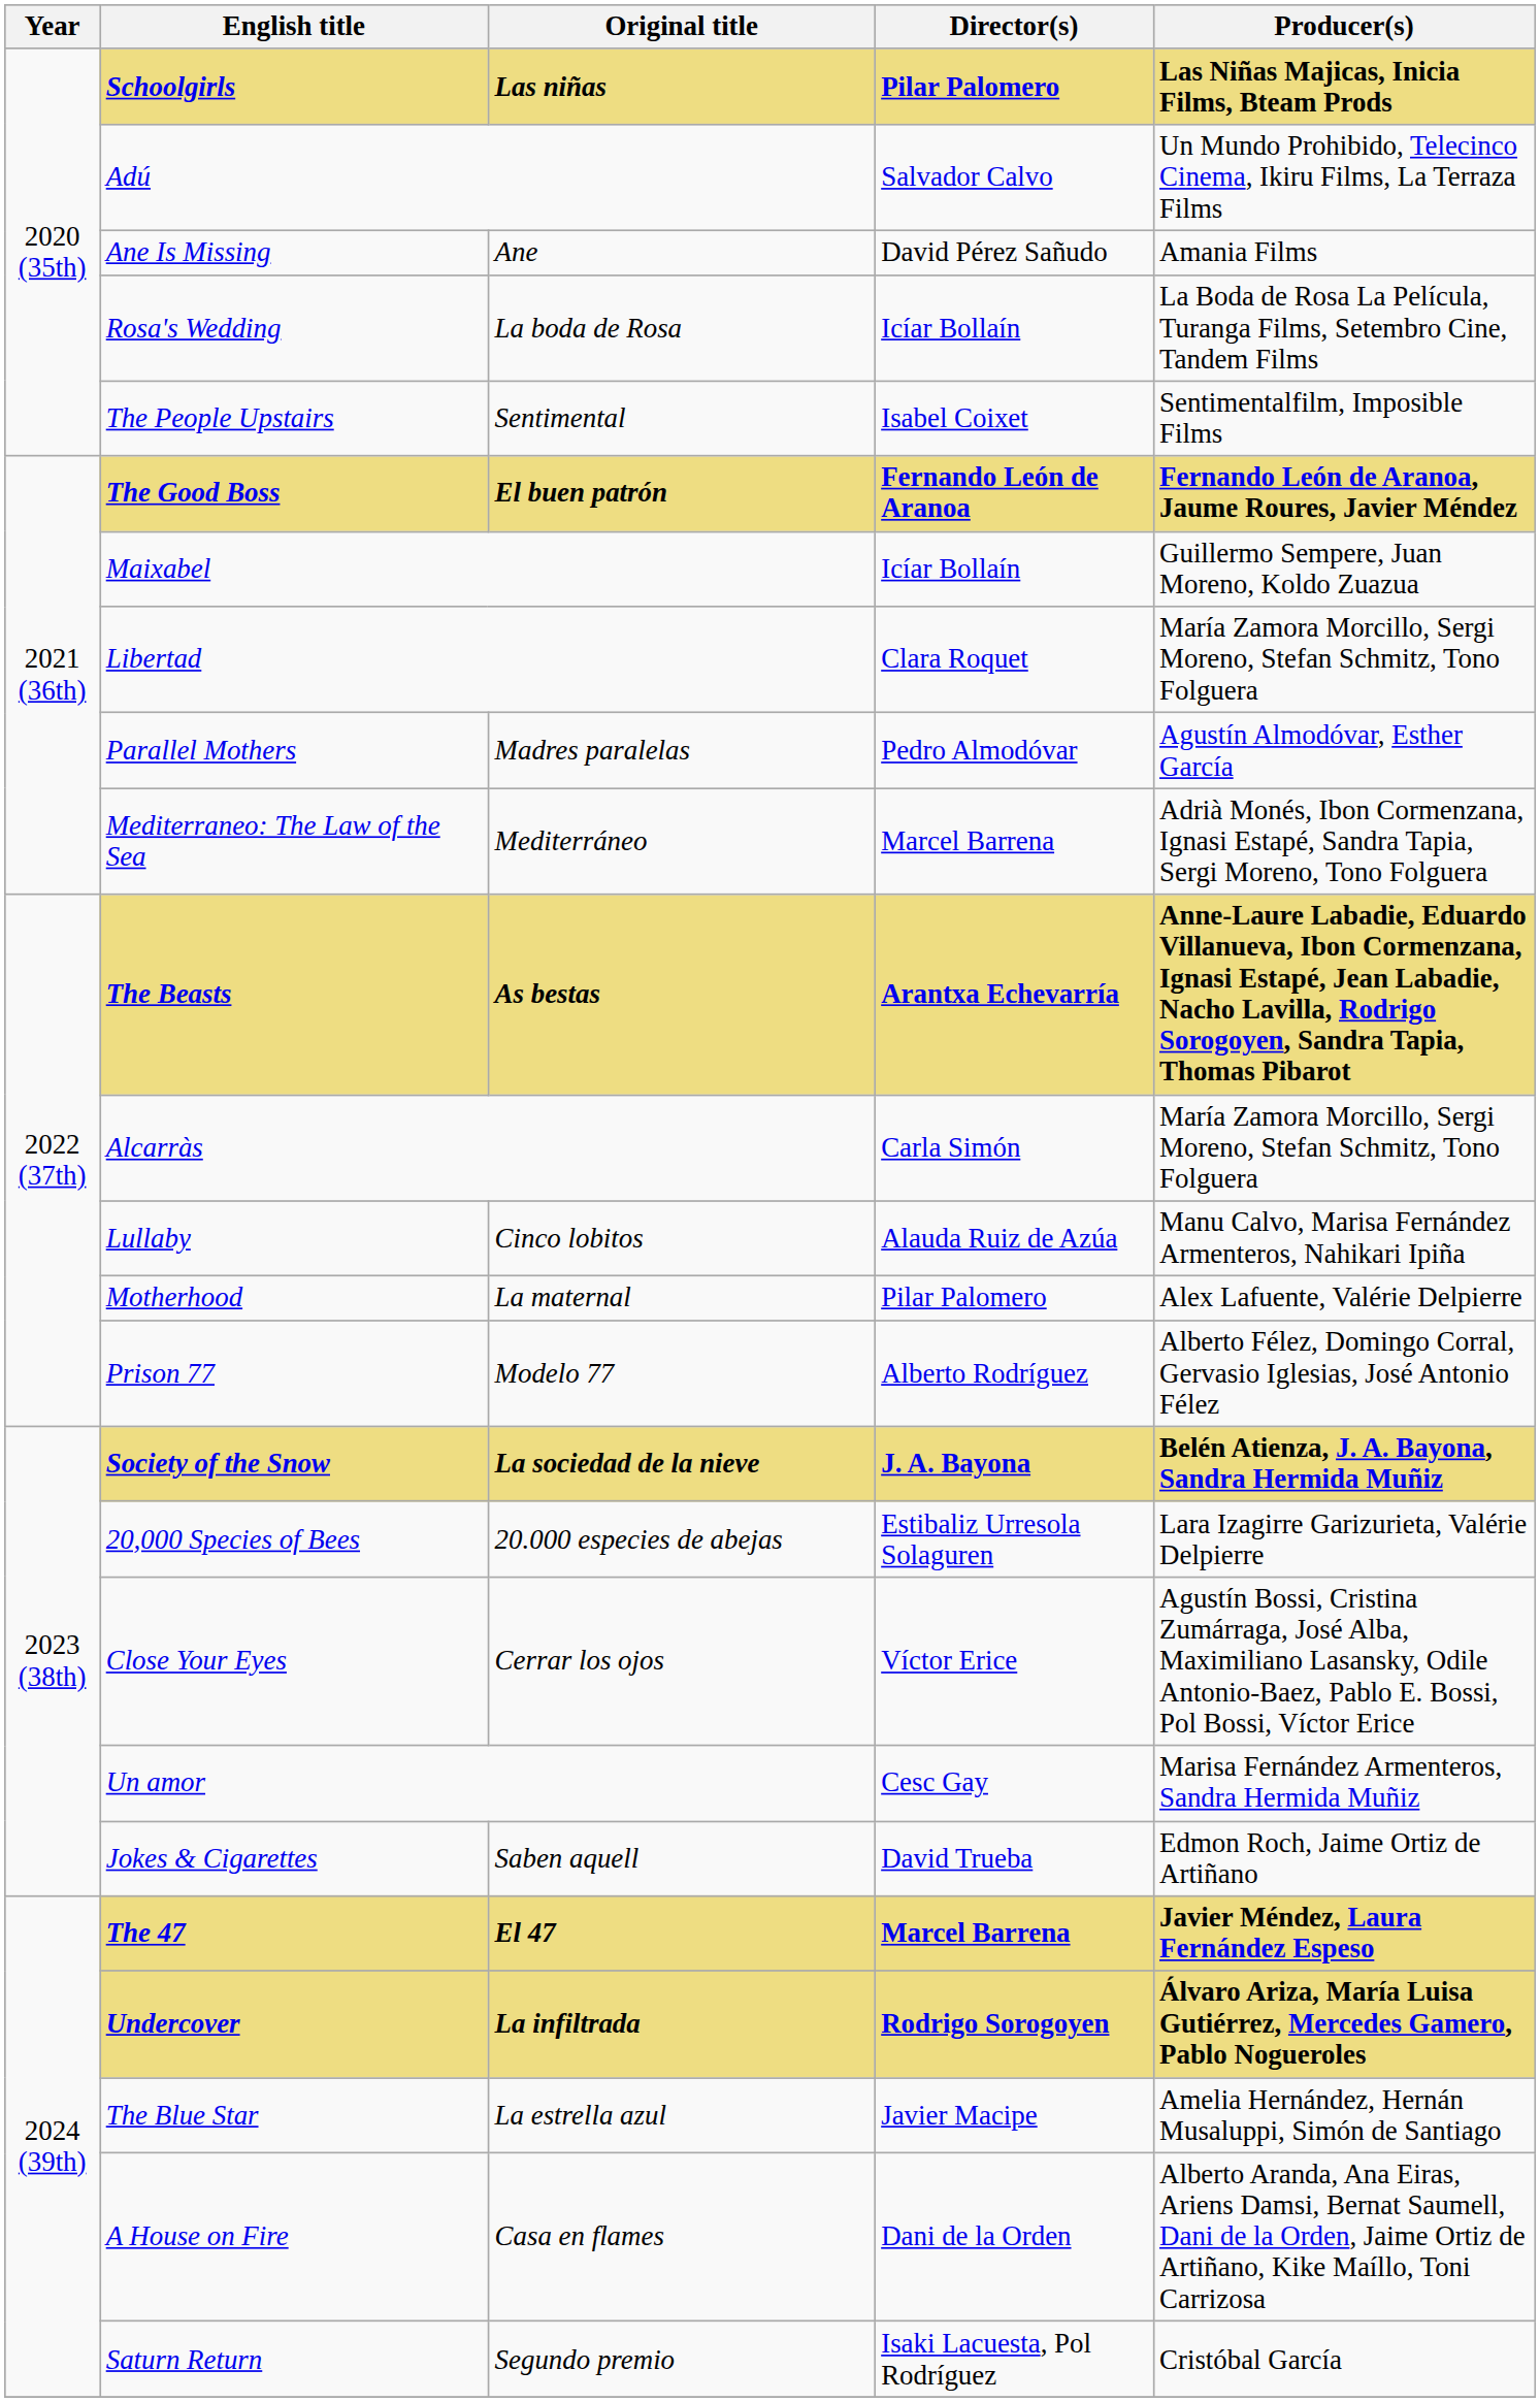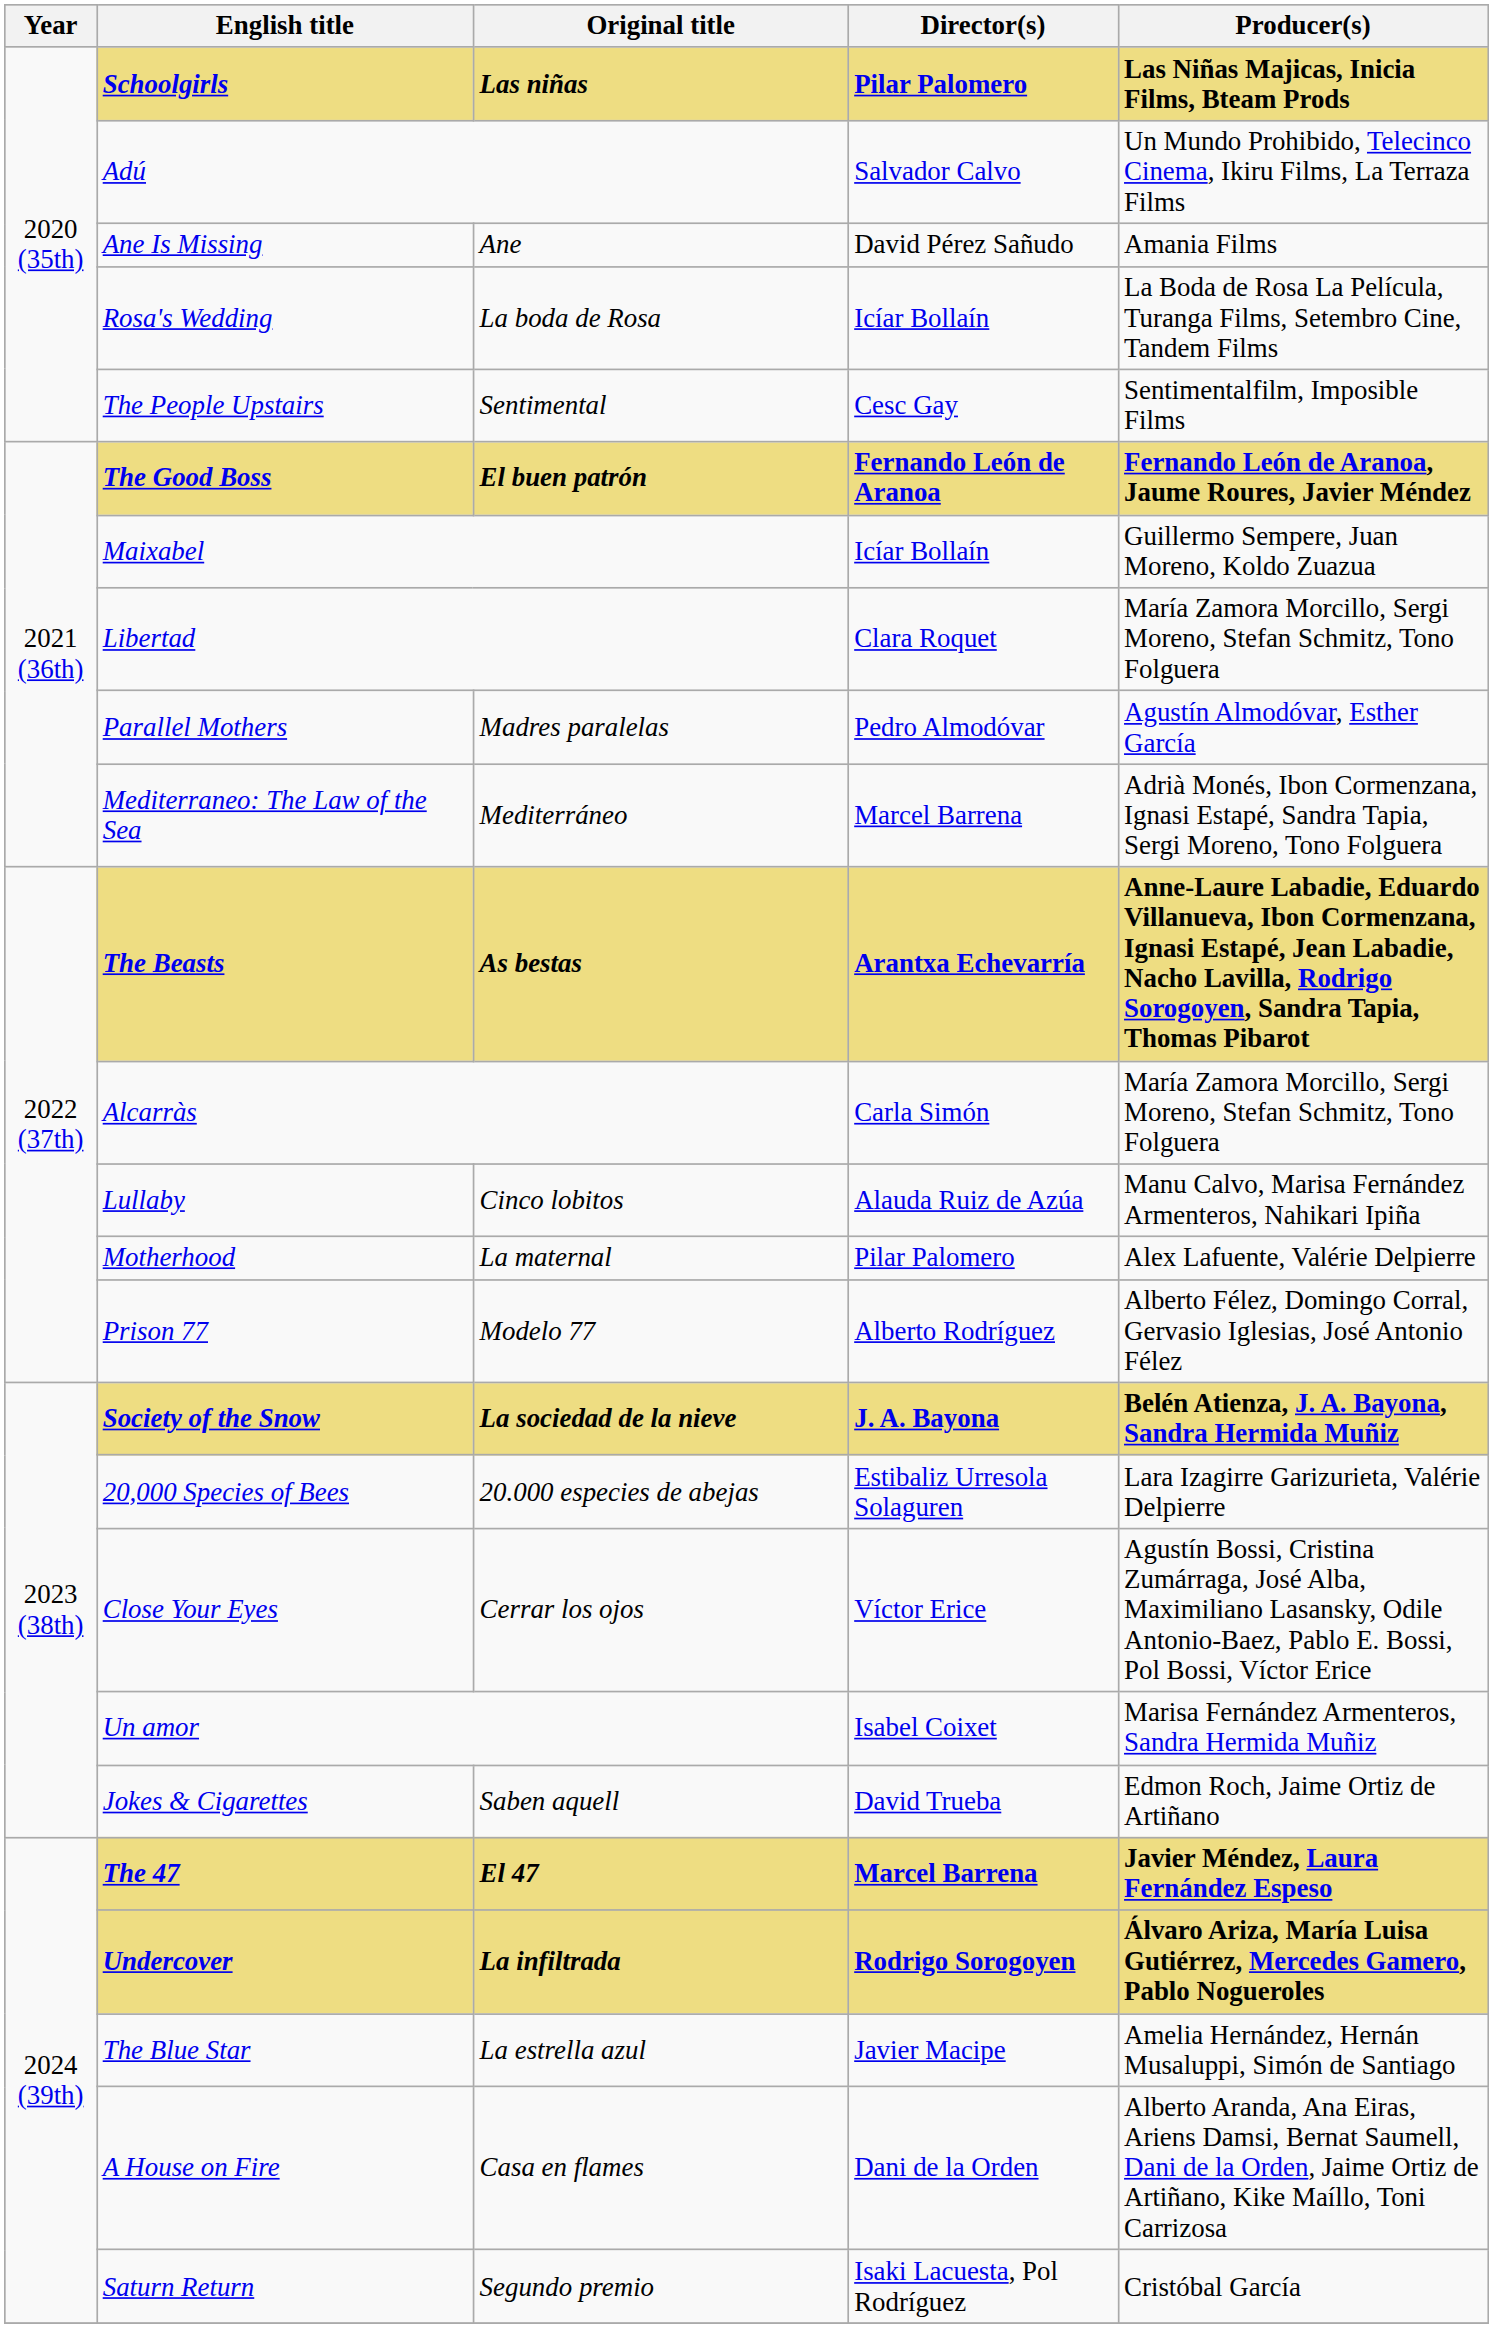The People Upstairs | Director(s): Isabel Coixet -> Cesc Gay
Un amor | Director(s): Cesc Gay -> Isabel Coixet
